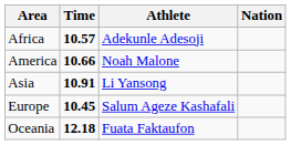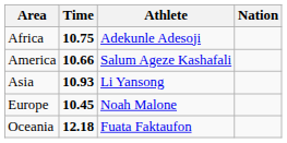Africa | Time: 10.57 -> 10.75
America | Athlete: Noah Malone -> Salum Ageze Kashafali
Asia | Time: 10.91 -> 10.93
Europe | Athlete: Salum Ageze Kashafali -> Noah Malone
